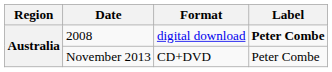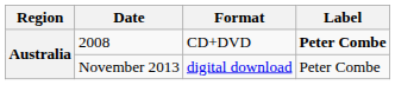2008 | Format: digital download -> CD+DVD
November 2013 | Format: CD+DVD -> digital download
